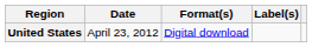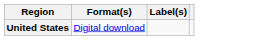- column: Date | April 23, 2012
